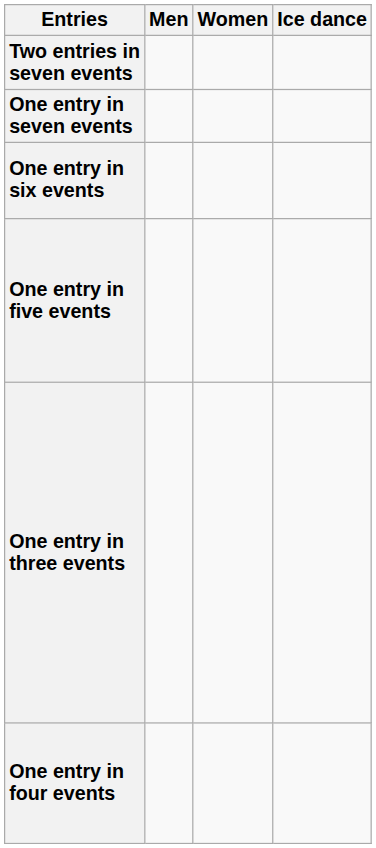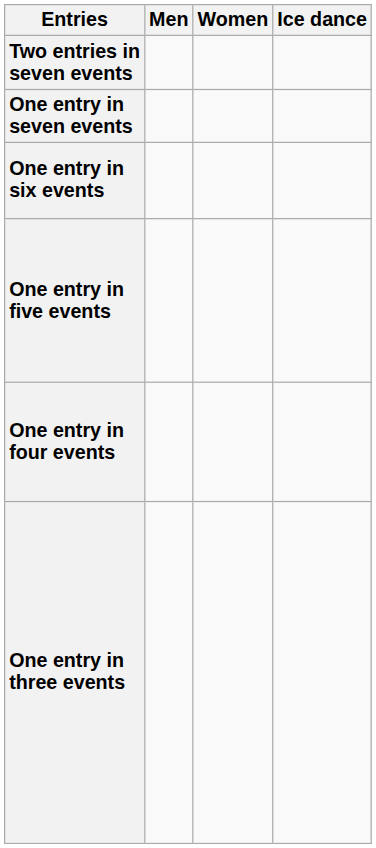rows swapped: One entry in four events <-> One entry in three events
